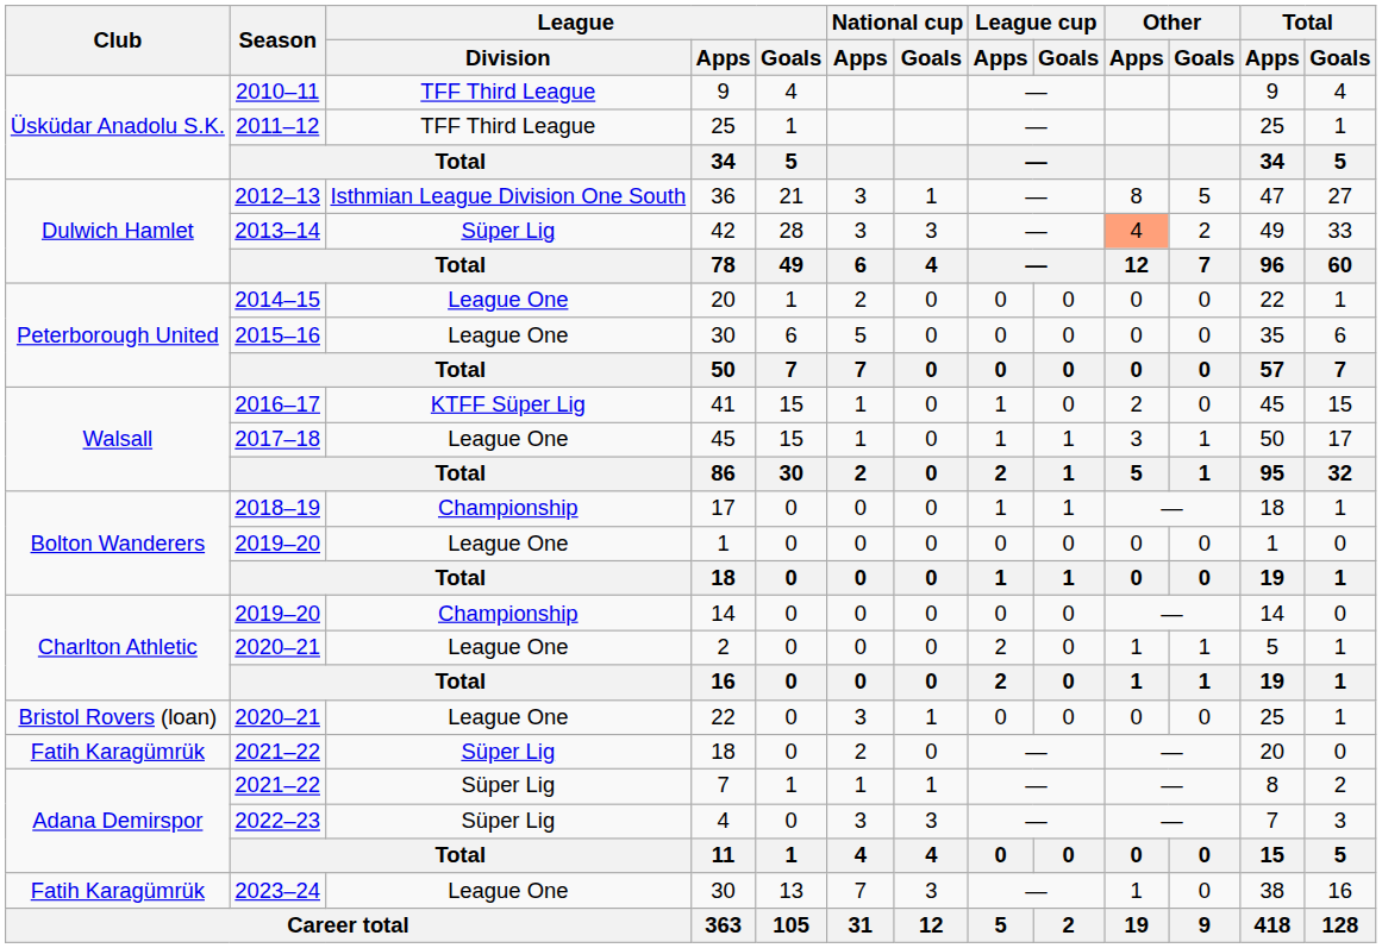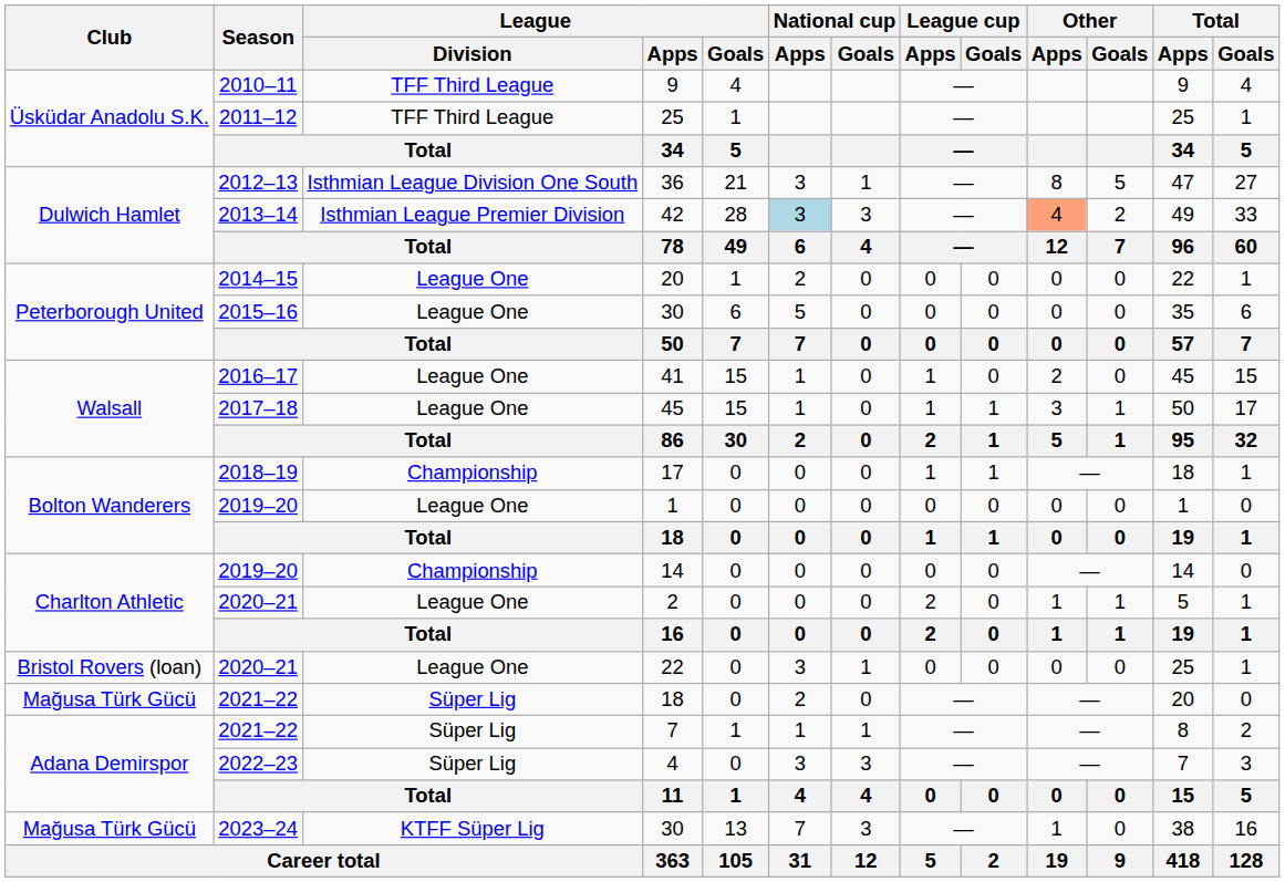42 | League / Division: Süper Lig -> Isthmian League Premier Division
42 | National cup / Apps: no background -> lightblue background
41 | League / Division: KTFF Süper Lig -> League One
2021–22 / 18 | Club: Fatih Karagümrük -> Mağusa Türk Gücü
2023–24 / 30 | Club: Fatih Karagümrük -> Mağusa Türk Gücü
2023–24 / 30 | League / Division: League One -> KTFF Süper Lig
